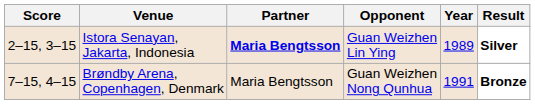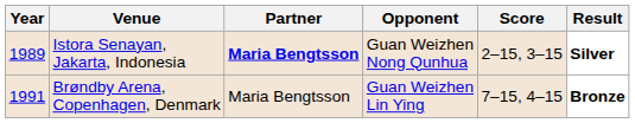columns swapped: Year <-> Score
Istora Senayan, Jakarta, Indonesia | Opponent: Guan Weizhen Lin Ying -> Guan Weizhen Nong Qunhua
Brøndby Arena, Copenhagen, Denmark | Opponent: Guan Weizhen Nong Qunhua -> Guan Weizhen Lin Ying
